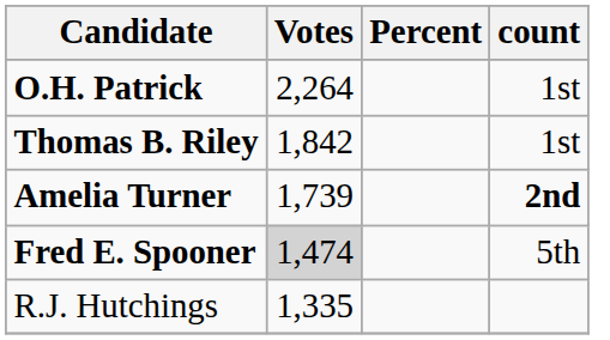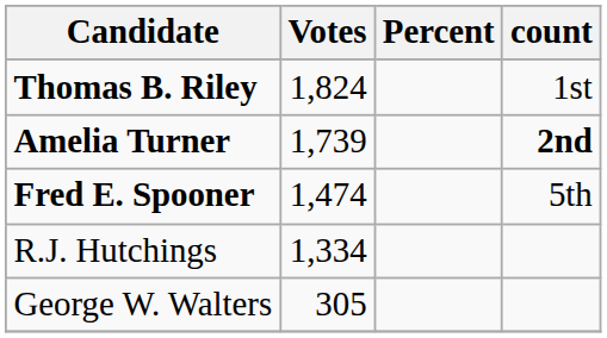- row: O.H. Patrick | 2,264 | 1st
Thomas B. Riley | Votes: 1,842 -> 1,824
Fred E. Spooner | Votes: lightgrey background -> no background
R.J. Hutchings | Votes: 1,335 -> 1,334
+ row: George W. Walters | 305
